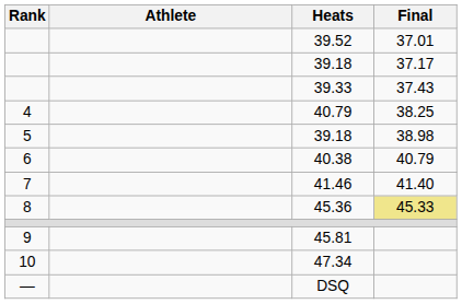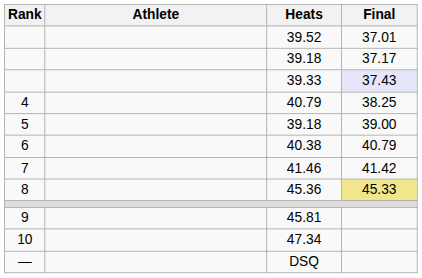39.33 | Final: no background -> lavender background
5 / 39.18 | Final: 38.98 -> 39.00
41.46 | Final: 41.40 -> 41.42
